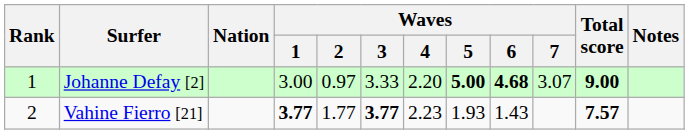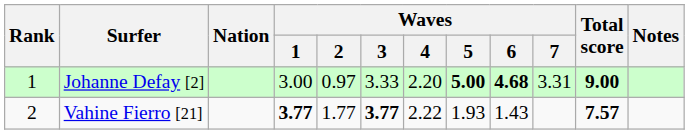Johanne Defay [2] | Waves / 7: 3.07 -> 3.31
Vahine Fierro [21] | Waves / 4: 2.23 -> 2.22
